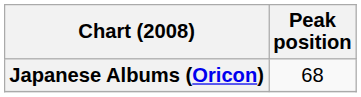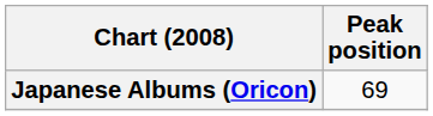Japanese Albums (Oricon) | Peak position: 68 -> 69
